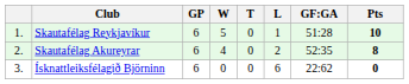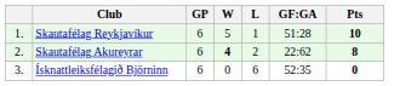- column: T | 0 | 0 | 0
Skautafélag Akureyrar | W: normal -> bold
Skautafélag Akureyrar | GF:GA: 52:35 -> 22:62
Ísknattleiksfélagið Björninn | GF:GA: 22:62 -> 52:35
